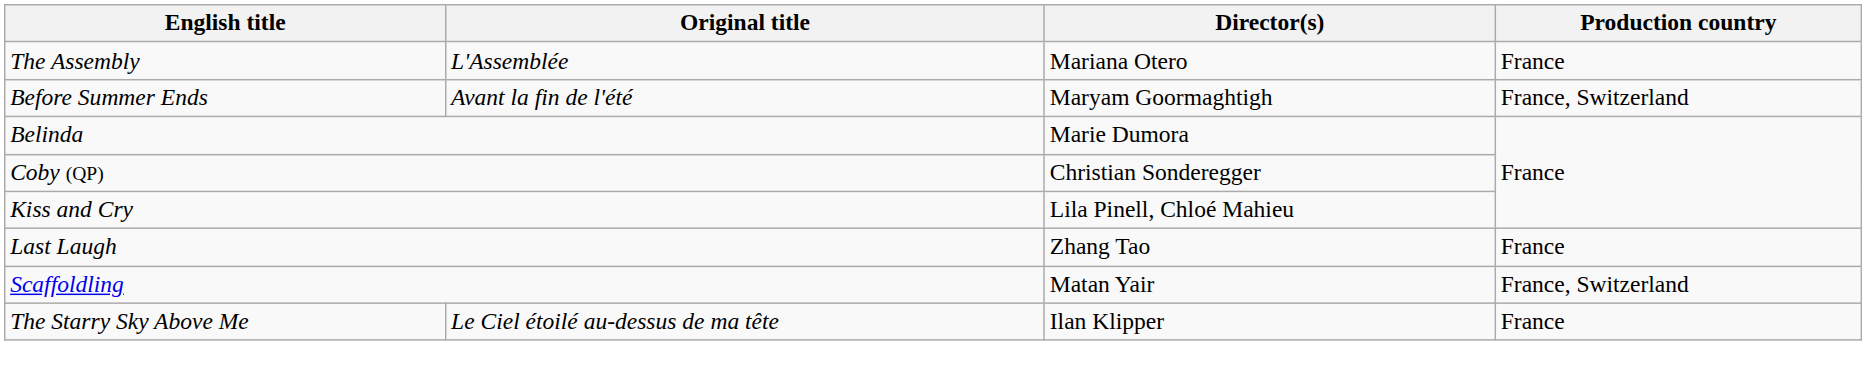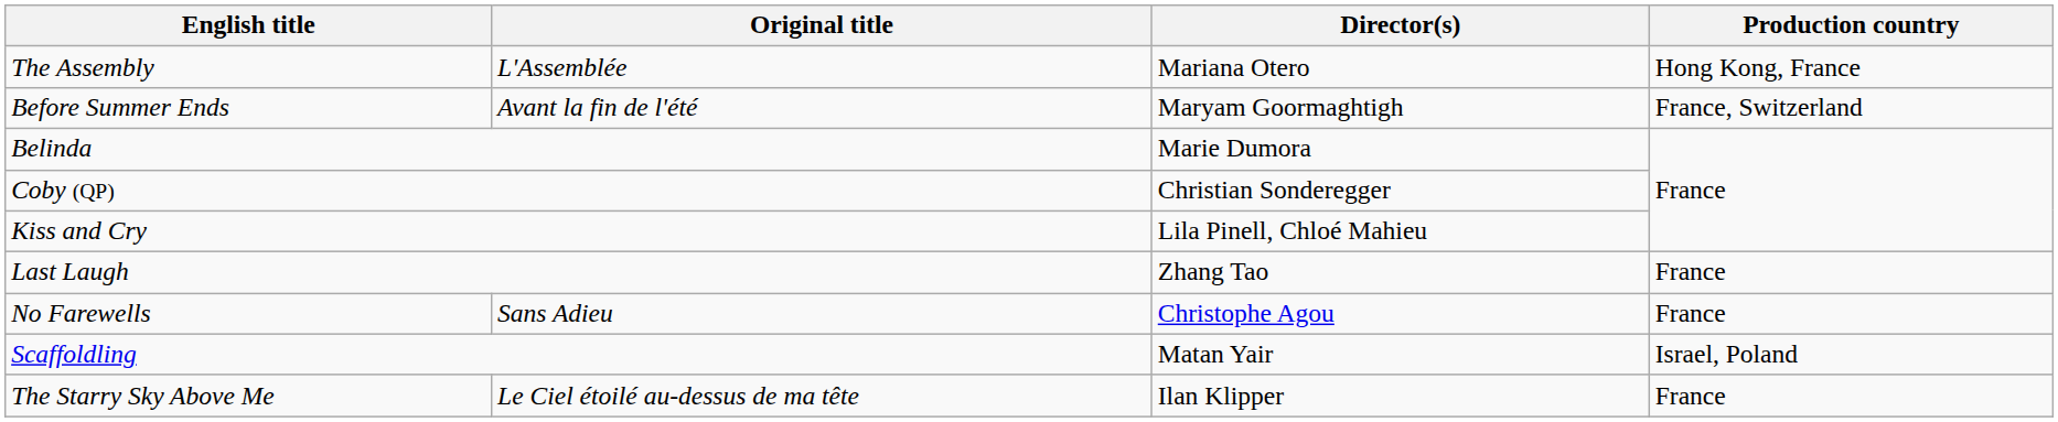The Assembly | Production country: France -> Hong Kong, France
+ row: No Farewells | Sans Adieu | Christophe Agou | France
Scaffoldling | Production country: France, Switzerland -> Israel, Poland
